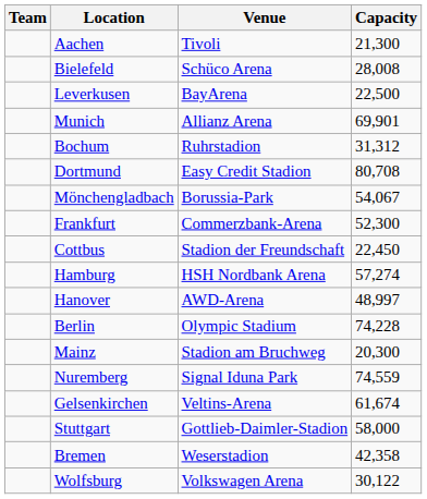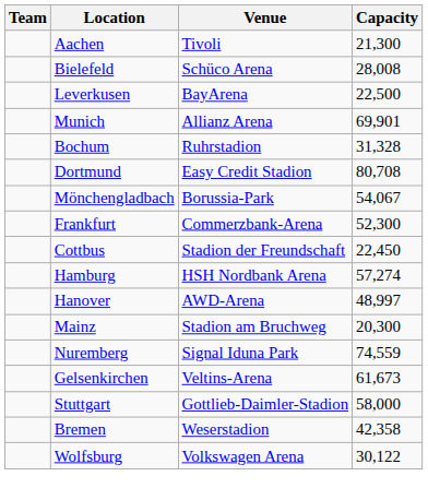Bochum | Capacity: 31,312 -> 31,328
- row: Berlin | Olympic Stadium | 74,228
Gelsenkirchen | Capacity: 61,674 -> 61,673
